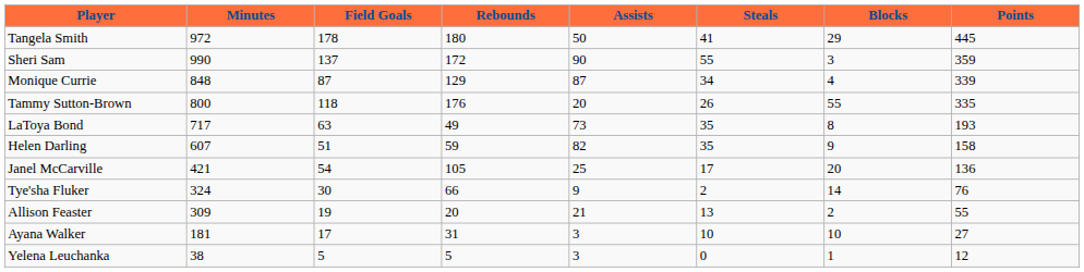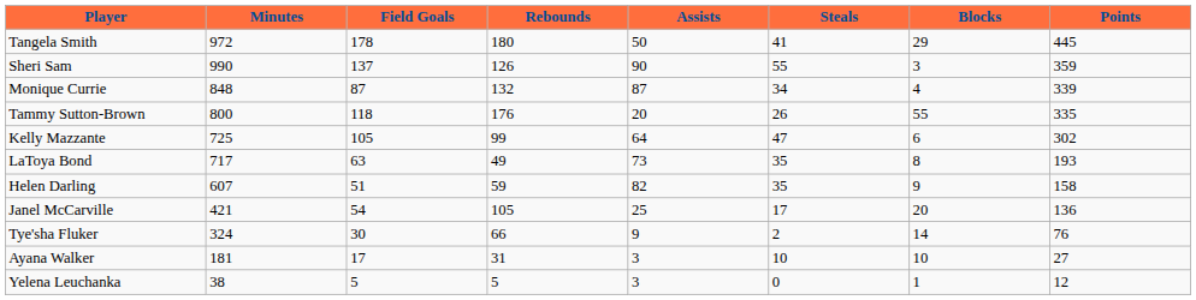Sheri Sam | Rebounds: 172 -> 126
Monique Currie | Rebounds: 129 -> 132
+ row: Kelly Mazzante | 725 | 105 | 99 | 64 | 47 | 6 | 302
- row: Allison Feaster | 309 | 19 | 20 | 21 | 13 | 2 | 55
